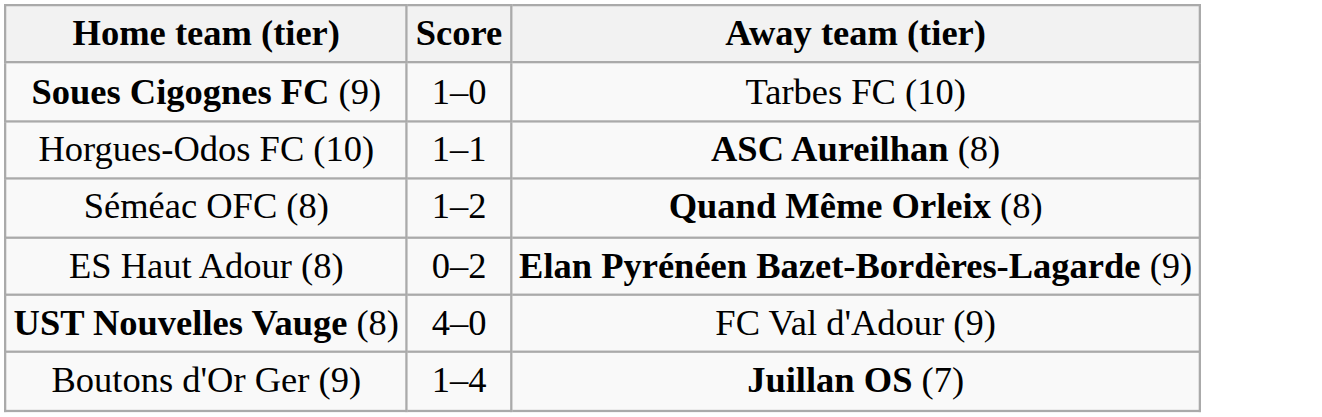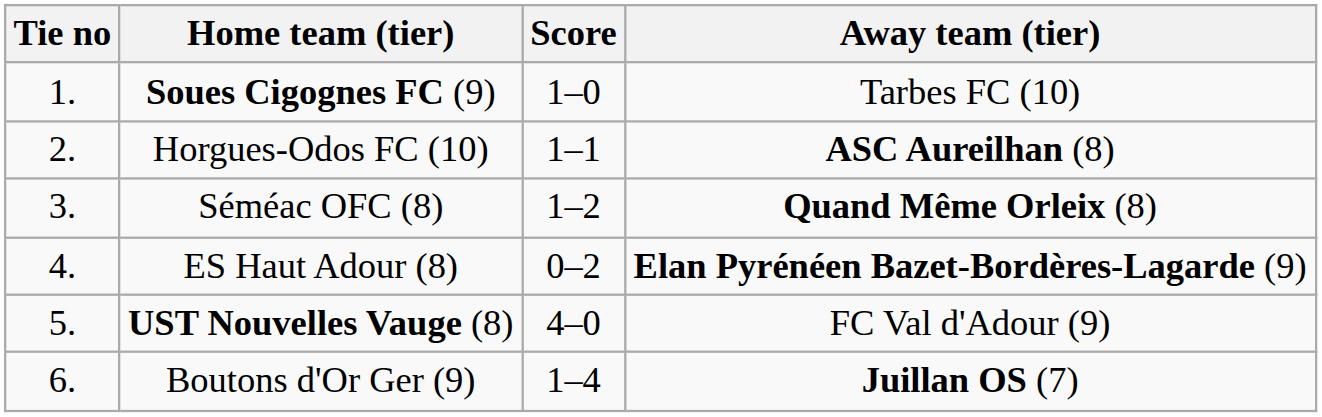+ column: Tie no | 1. | 2. | 3. | 4. | 5. | 6.
